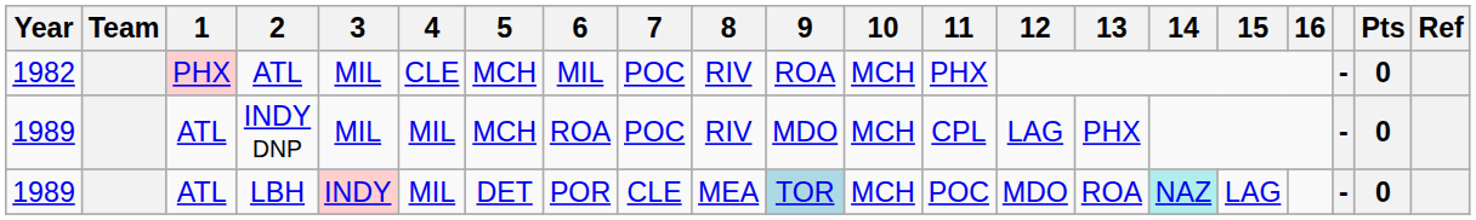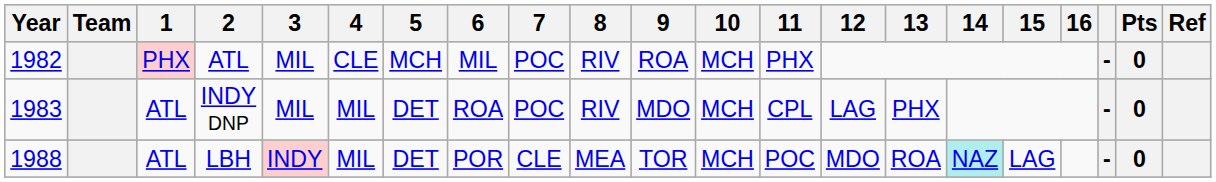INDY DNP | Year: 1989 -> 1983
INDY DNP | 5: MCH -> DET
LBH | Year: 1989 -> 1988
LBH | 9: lightblue background -> no background
